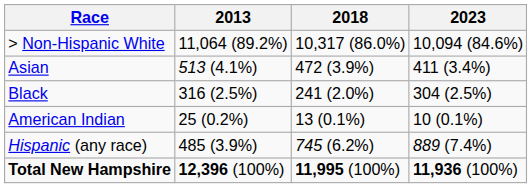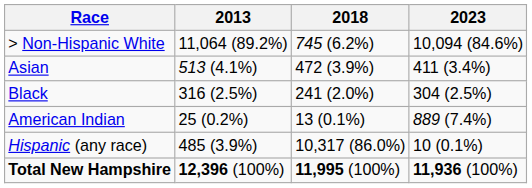> Non-Hispanic White | 2018: 10,317 (86.0%) -> 745 (6.2%)
American Indian | 2023: 10 (0.1%) -> 889 (7.4%)
Hispanic (any race) | 2018: 745 (6.2%) -> 10,317 (86.0%)
Hispanic (any race) | 2023: 889 (7.4%) -> 10 (0.1%)
